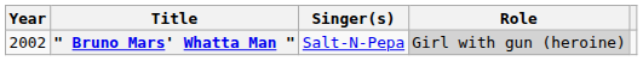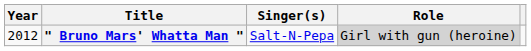" Bruno Mars' Whatta Man " | Year: 2002 -> 2012
